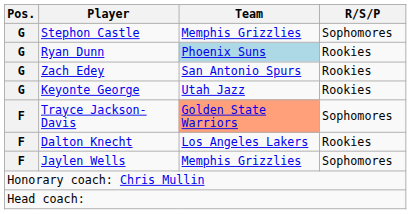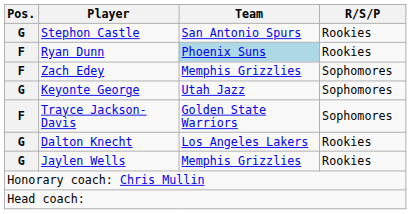Stephon Castle | Team: Memphis Grizzlies -> San Antonio Spurs
Stephon Castle | R/S/P: Sophomores -> Rookies
Ryan Dunn | Pos.: G -> F
Zach Edey | Pos.: G -> F
Zach Edey | Team: San Antonio Spurs -> Memphis Grizzlies
Zach Edey | R/S/P: Rookies -> Sophomores
Keyonte George | R/S/P: Rookies -> Sophomores
Trayce Jackson-Davis | Team: lightsalmon background -> no background
Dalton Knecht | Pos.: F -> G
Jaylen Wells | Pos.: F -> G
Jaylen Wells | R/S/P: Sophomores -> Rookies
